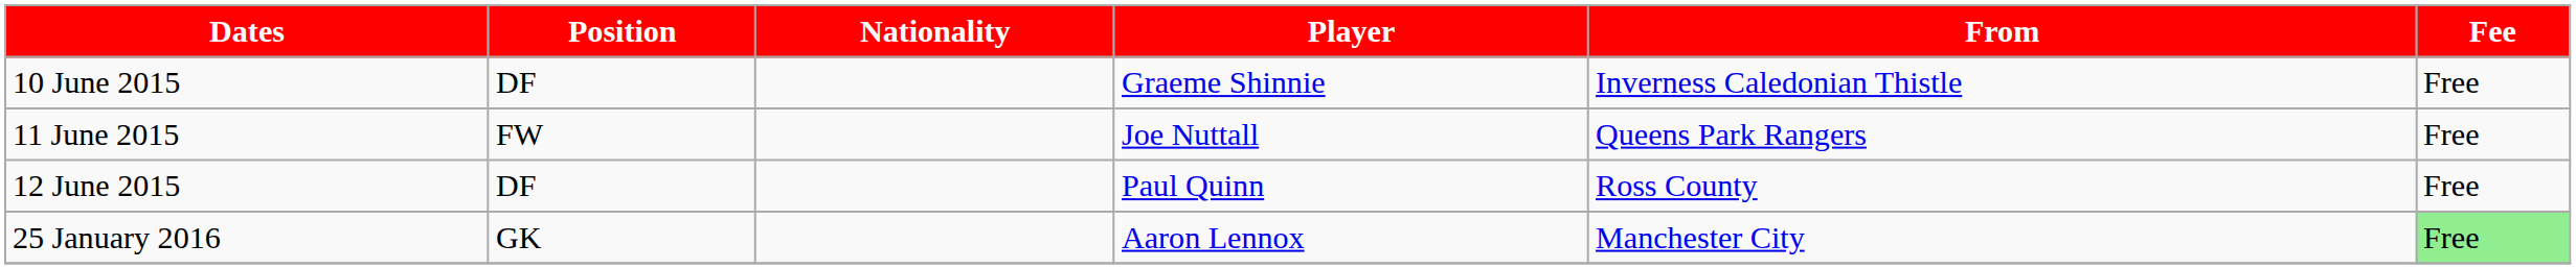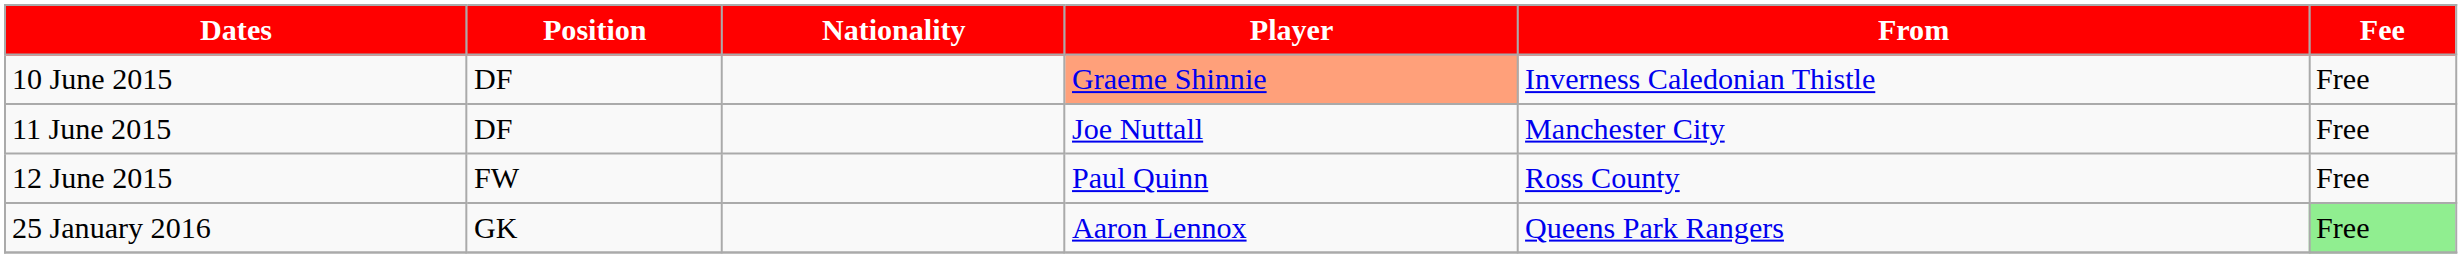10 June 2015 | Player: no background -> lightsalmon background
11 June 2015 | Position: FW -> DF
11 June 2015 | From: Queens Park Rangers -> Manchester City
12 June 2015 | Position: DF -> FW
25 January 2016 | From: Manchester City -> Queens Park Rangers
